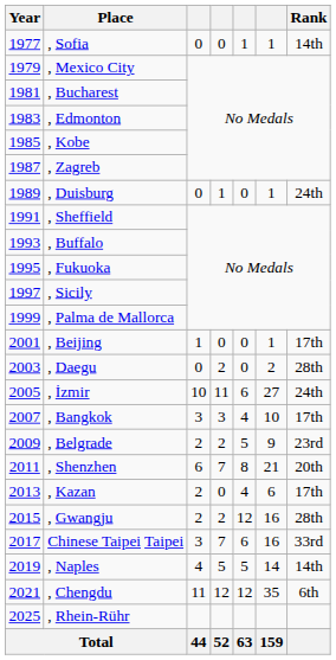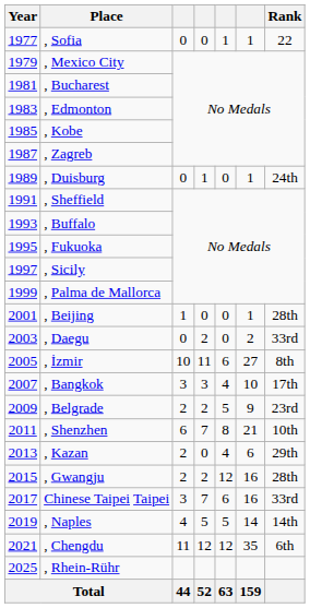, Sofia | Rank: 14th -> 22
, Beijing | Rank: 17th -> 28th
, Daegu | Rank: 28th -> 33rd
, İzmir | Rank: 24th -> 8th
, Shenzhen | Rank: 20th -> 10th
, Kazan | Rank: 17th -> 29th
